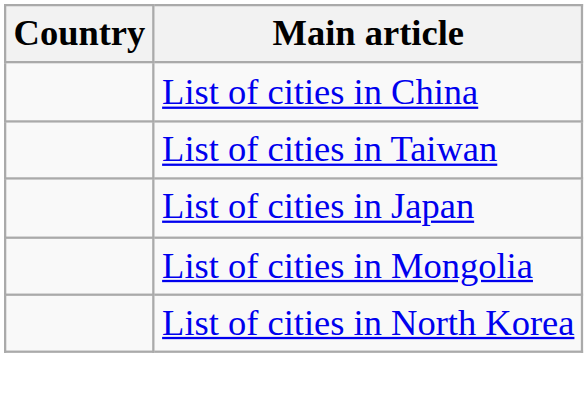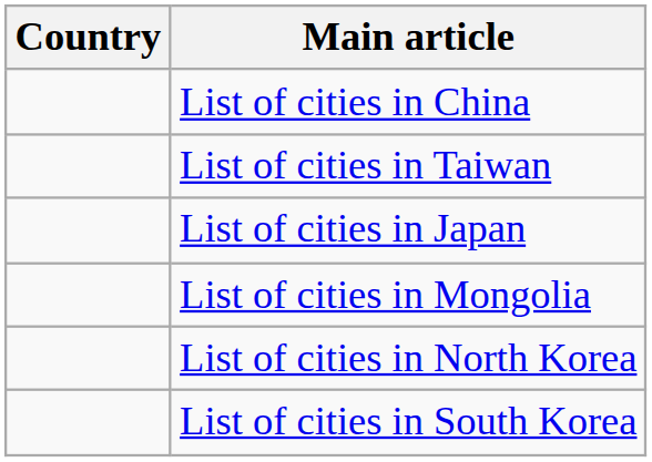+ row: List of cities in South Korea
